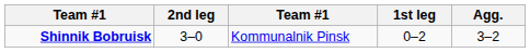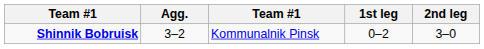columns swapped: Agg. <-> 2nd leg
